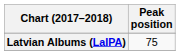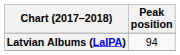Latvian Albums (LaIPA) | Peak position: 75 -> 94
